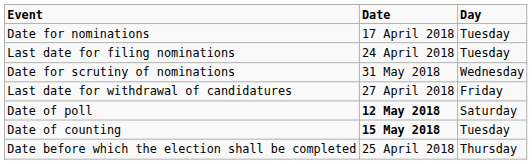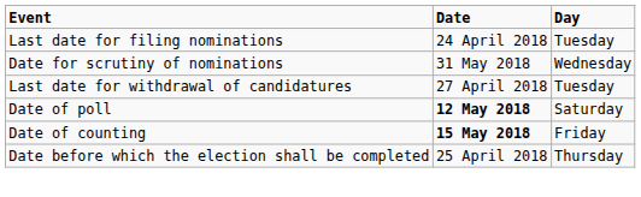- row: Date for nominations | 17 April 2018 | Tuesday
Last date for withdrawal of candidatures | Day: Friday -> Tuesday
Date of counting | Day: Tuesday -> Friday
